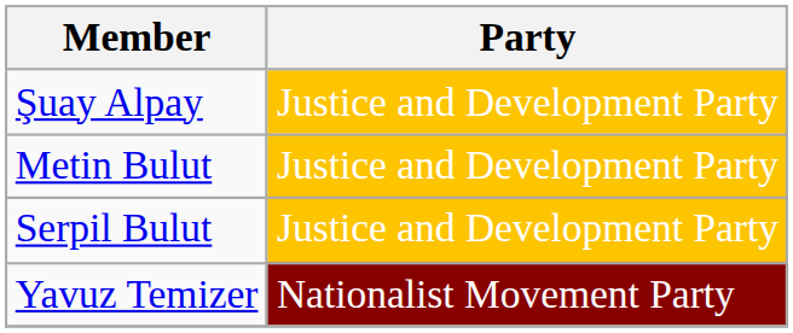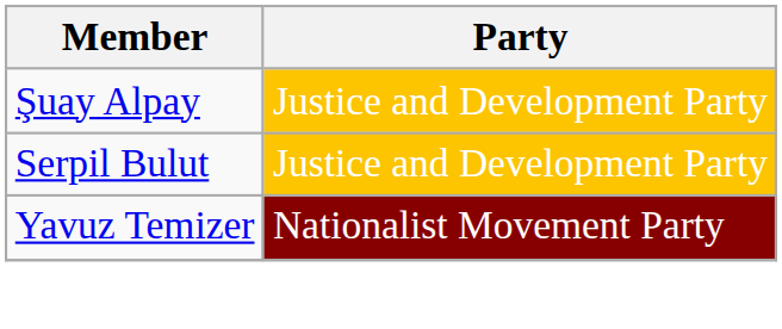- row: Metin Bulut | Justice and Development Party
